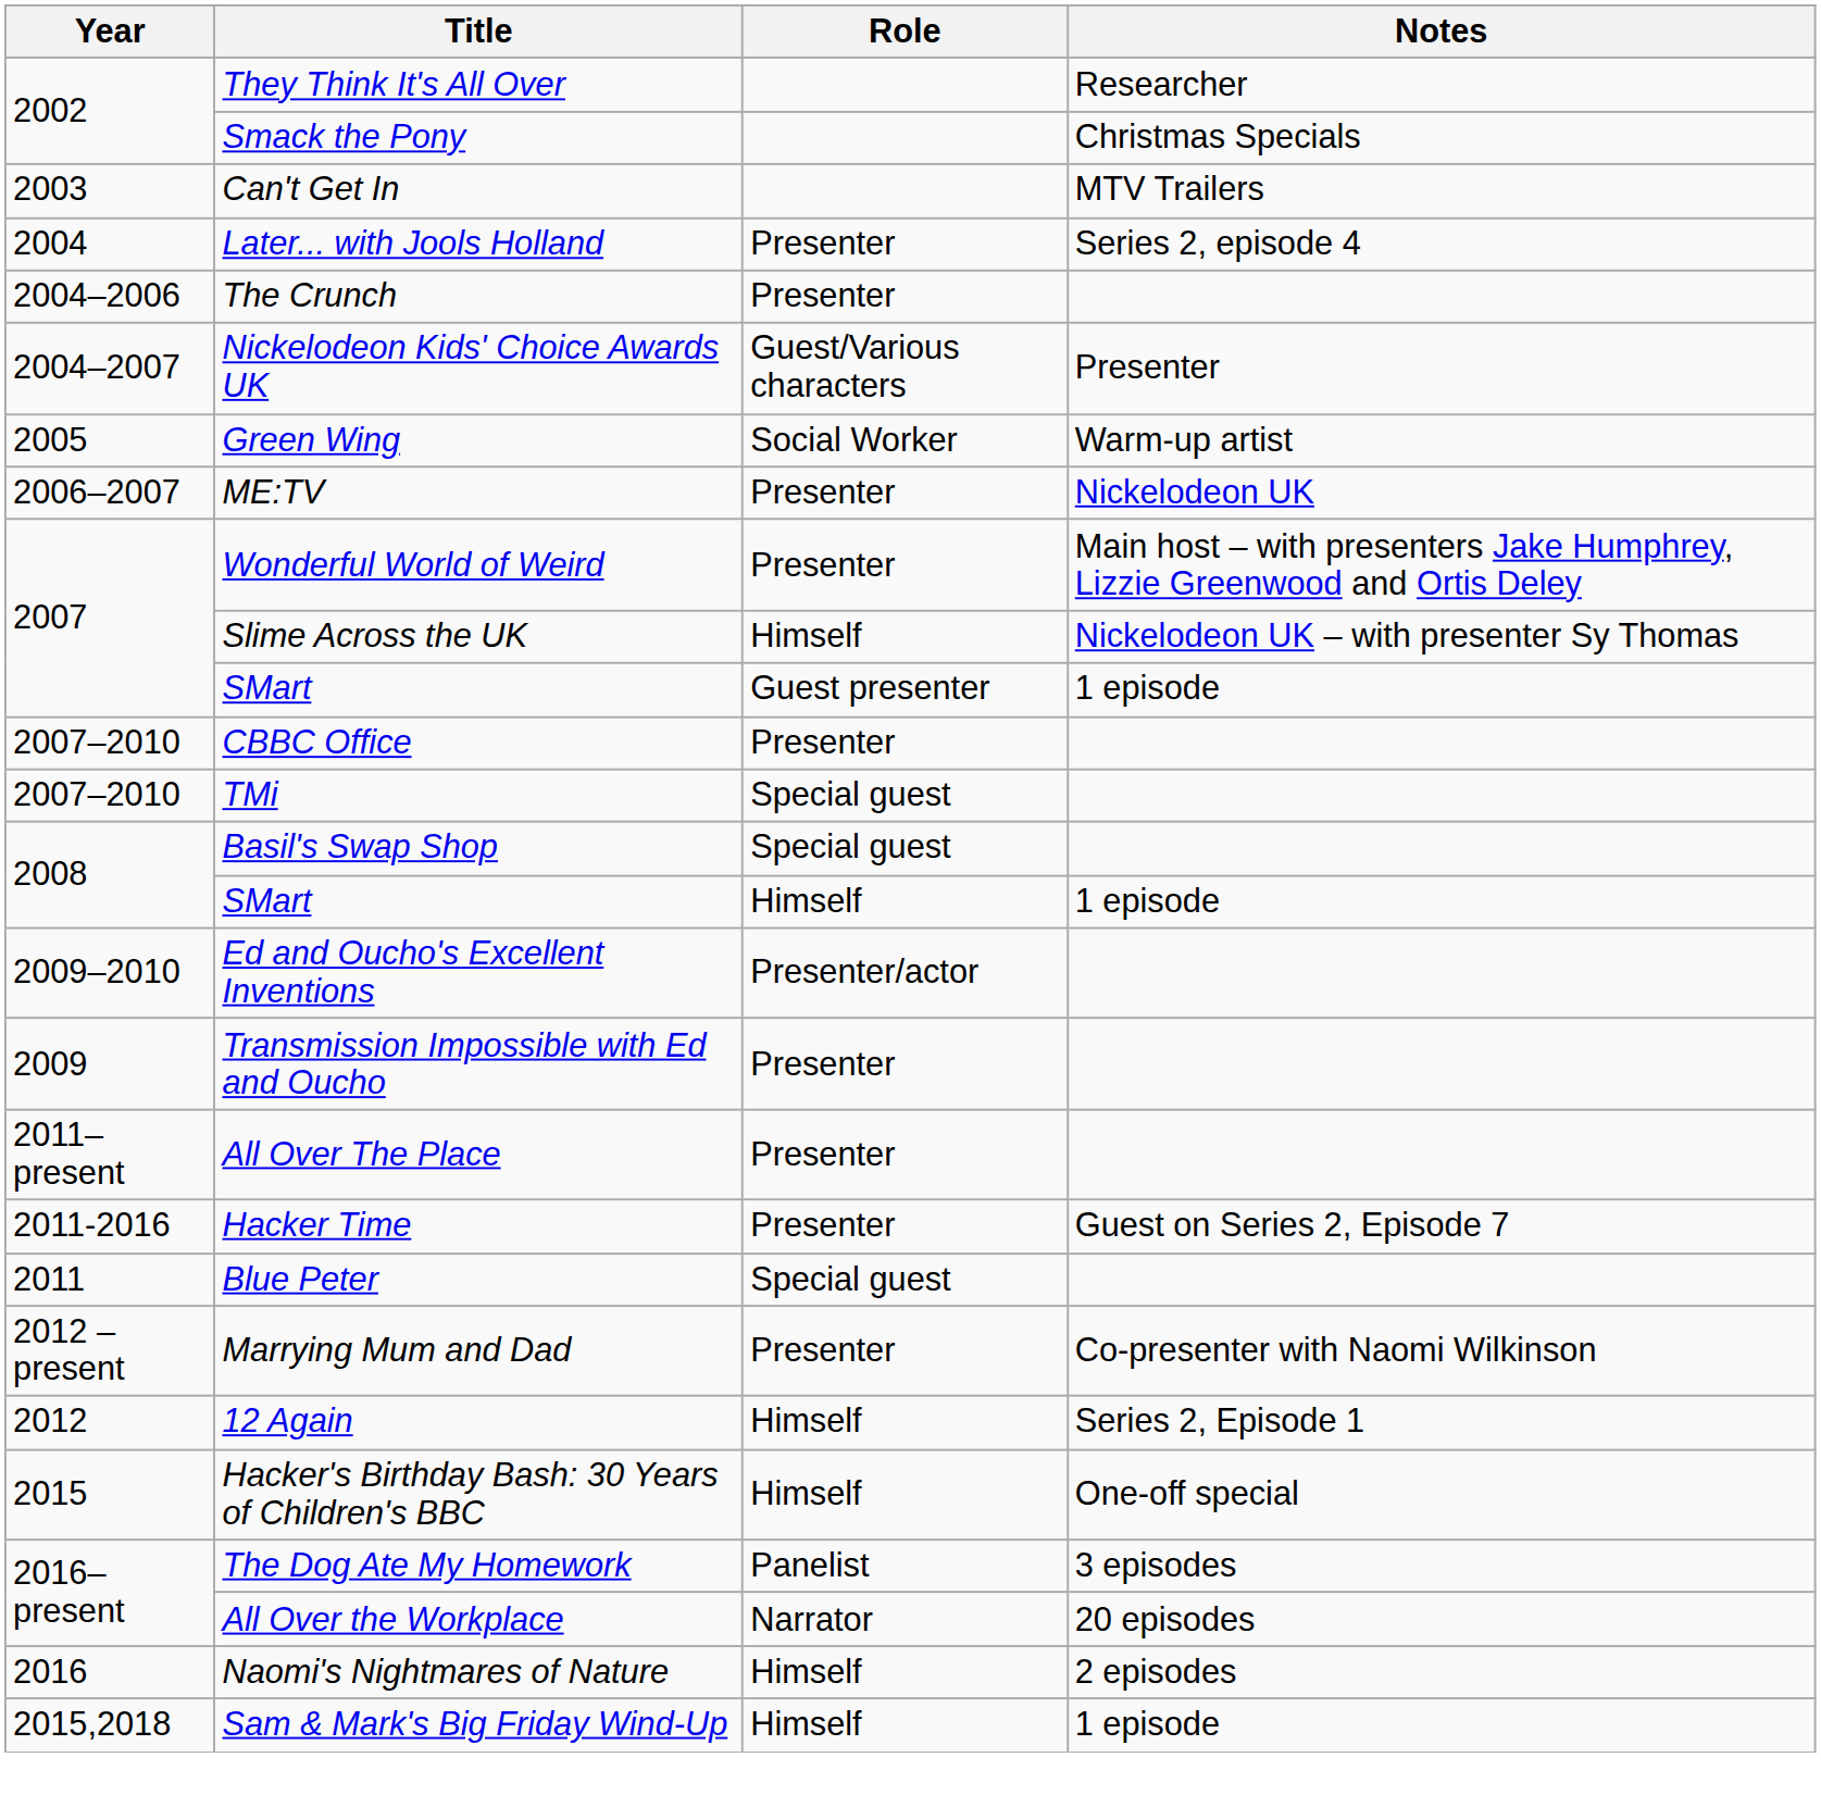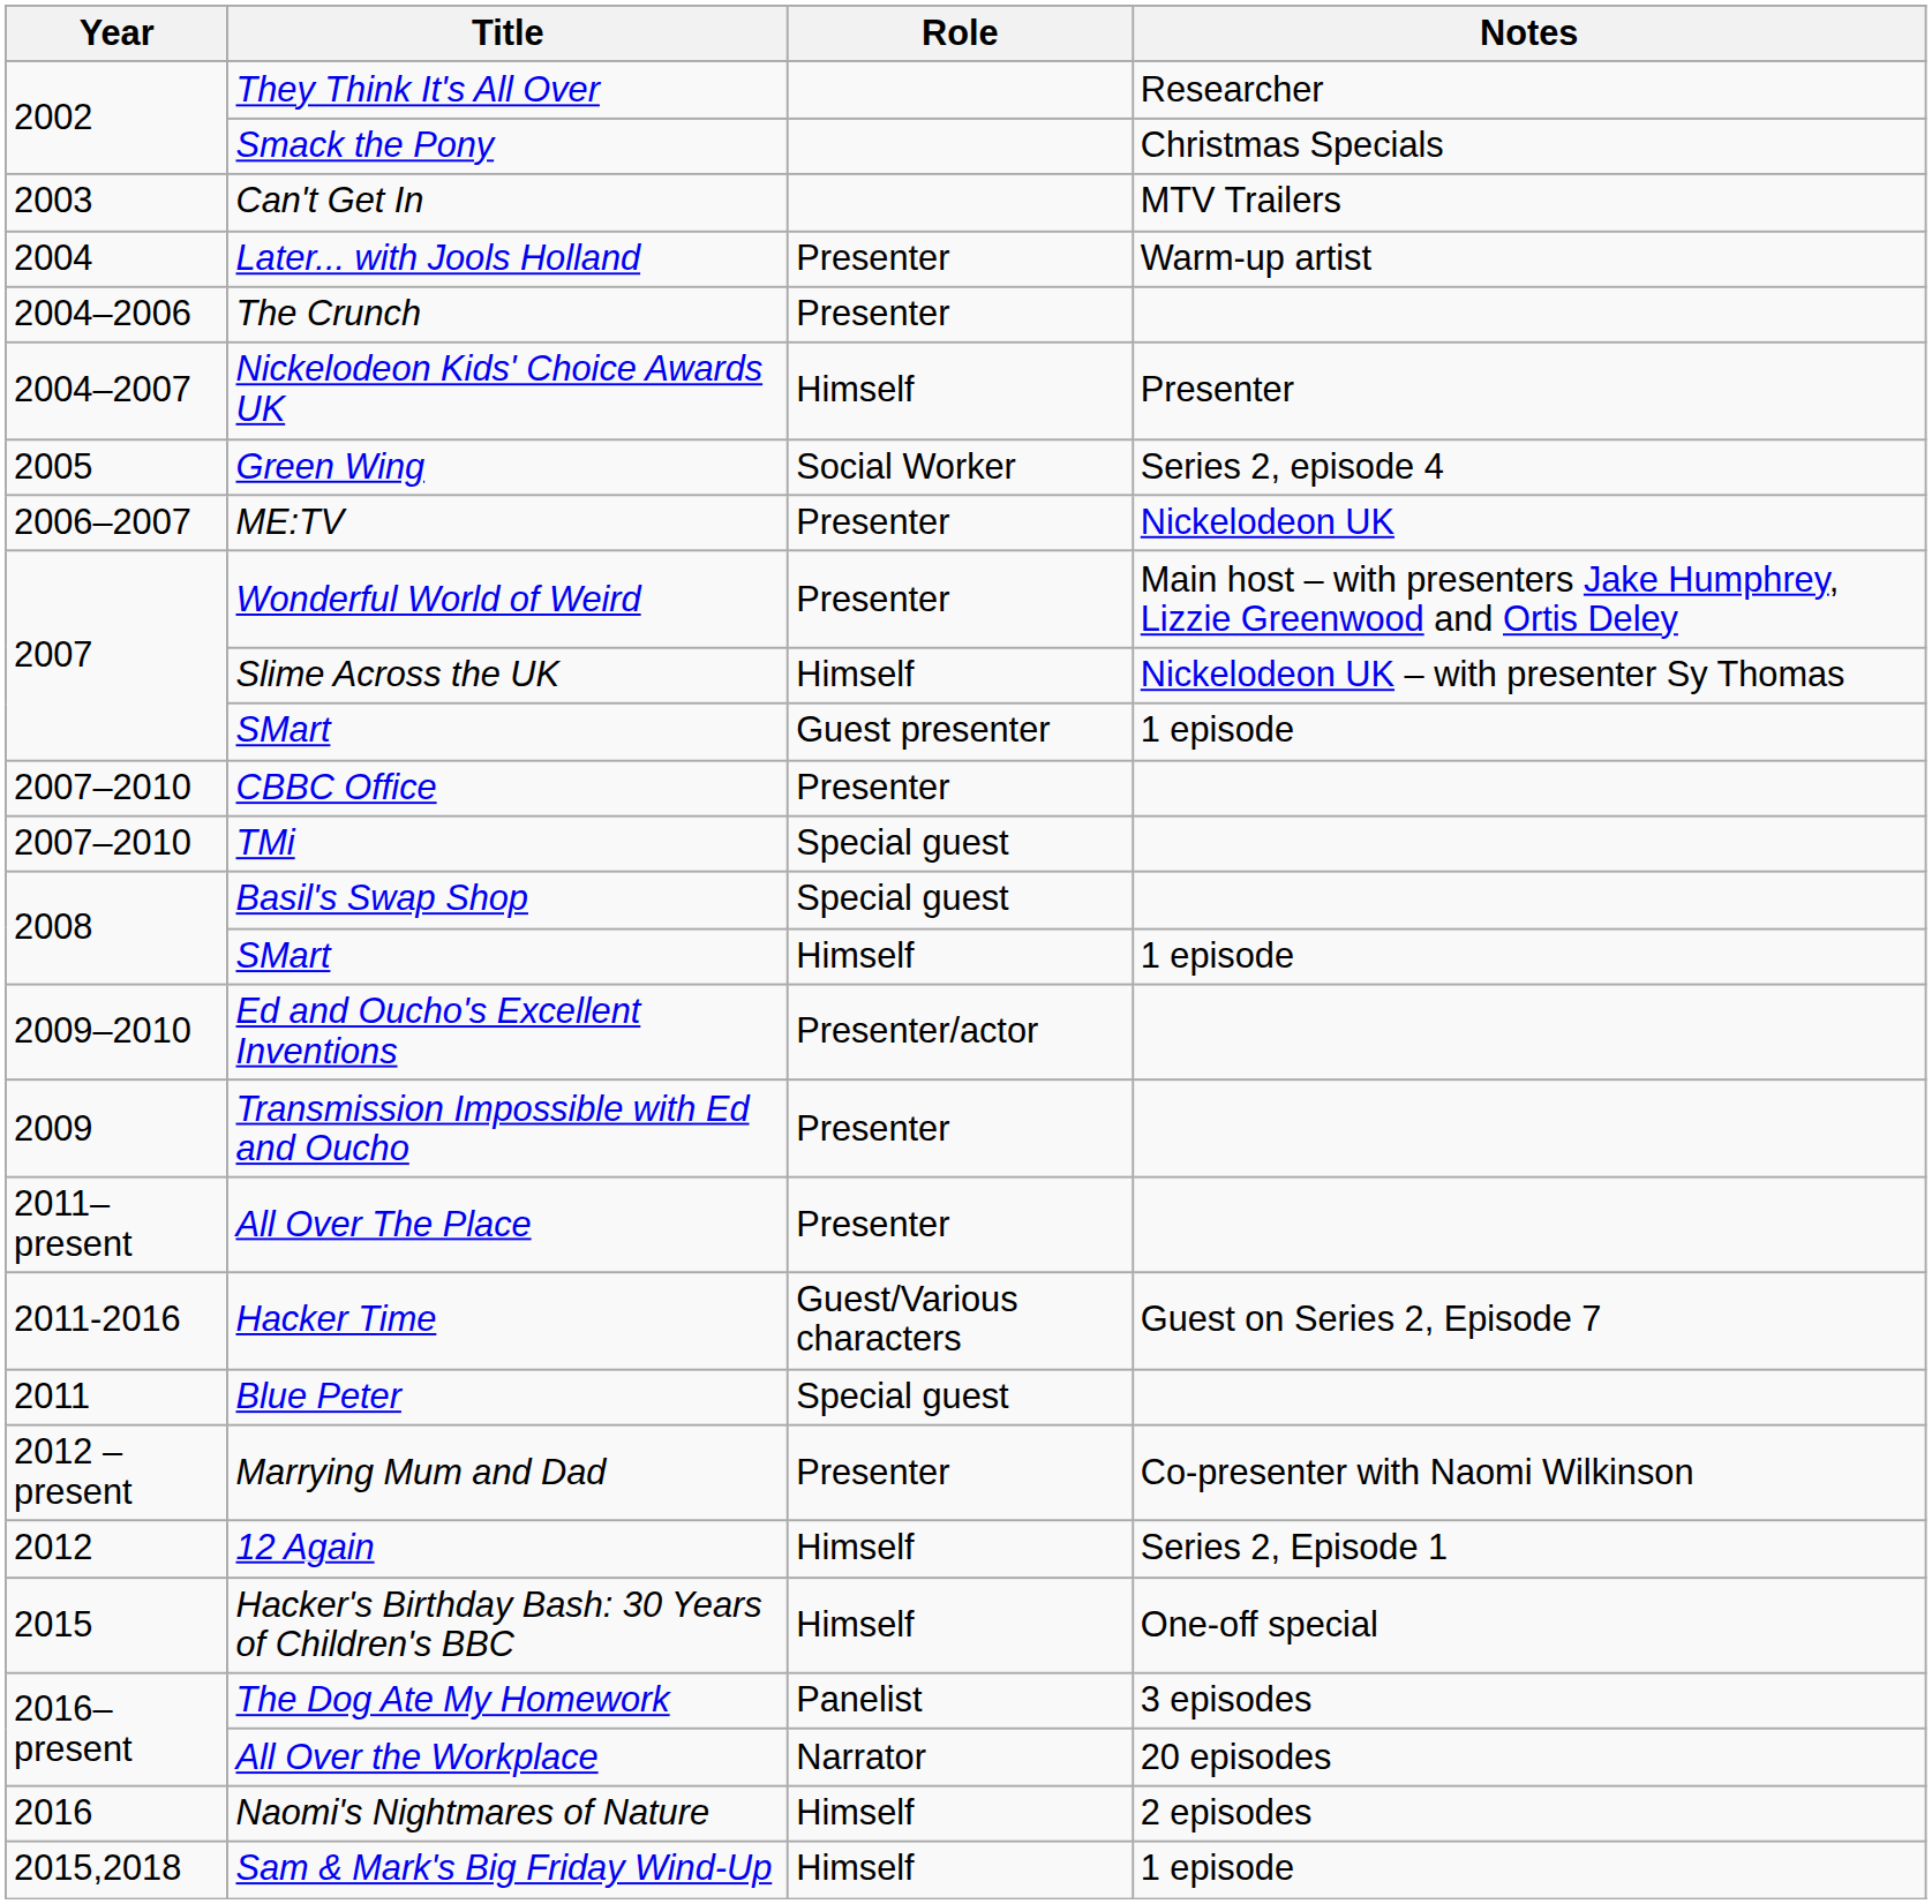Later... with Jools Holland | Notes: Series 2, episode 4 -> Warm-up artist
Nickelodeon Kids' Choice Awards UK | Role: Guest/Various characters -> Himself
Green Wing | Notes: Warm-up artist -> Series 2, episode 4
Hacker Time | Role: Presenter -> Guest/Various characters
